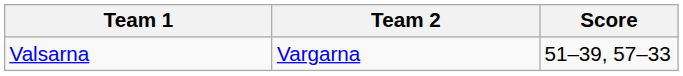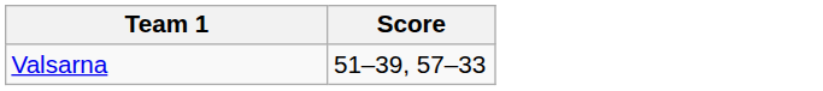- column: Team 2 | Vargarna
